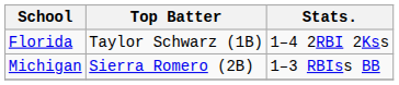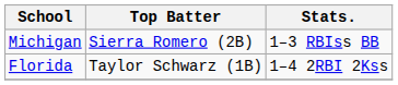rows swapped: Florida <-> Michigan
